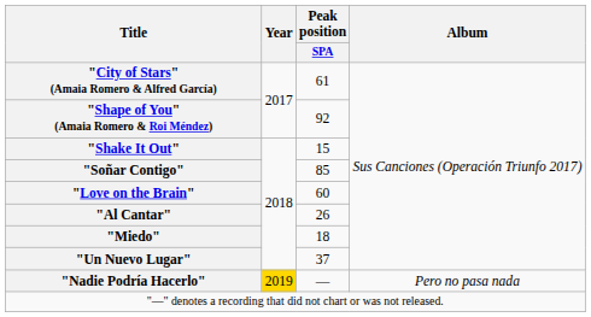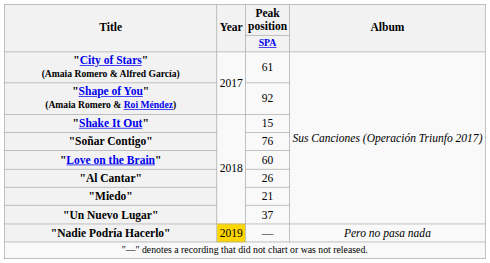"Soñar Contigo" | Peak position / SPA: 85 -> 76
"Miedo" | Peak position / SPA: 18 -> 21
